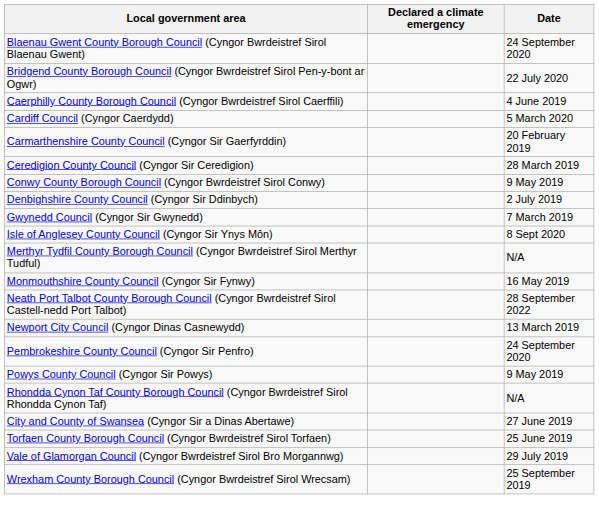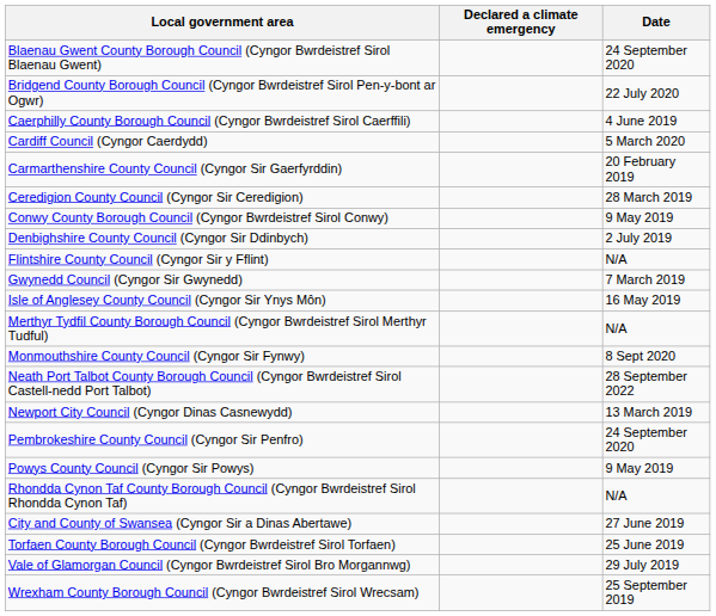+ row: Flintshire County Council (Cyngor Sir y Fflint) | N/A
Isle of Anglesey County Council (Cyngor Sir Ynys Môn) | Date: 8 Sept 2020 -> 16 May 2019
Monmouthshire County Council (Cyngor Sir Fynwy) | Date: 16 May 2019 -> 8 Sept 2020
